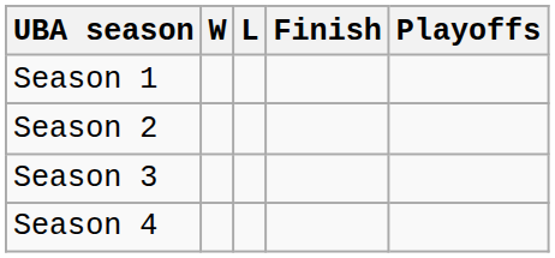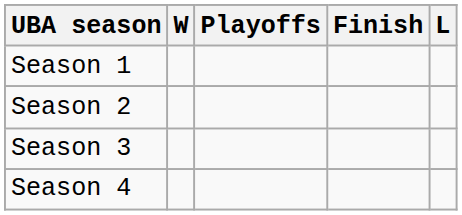columns swapped: L <-> Playoffs
